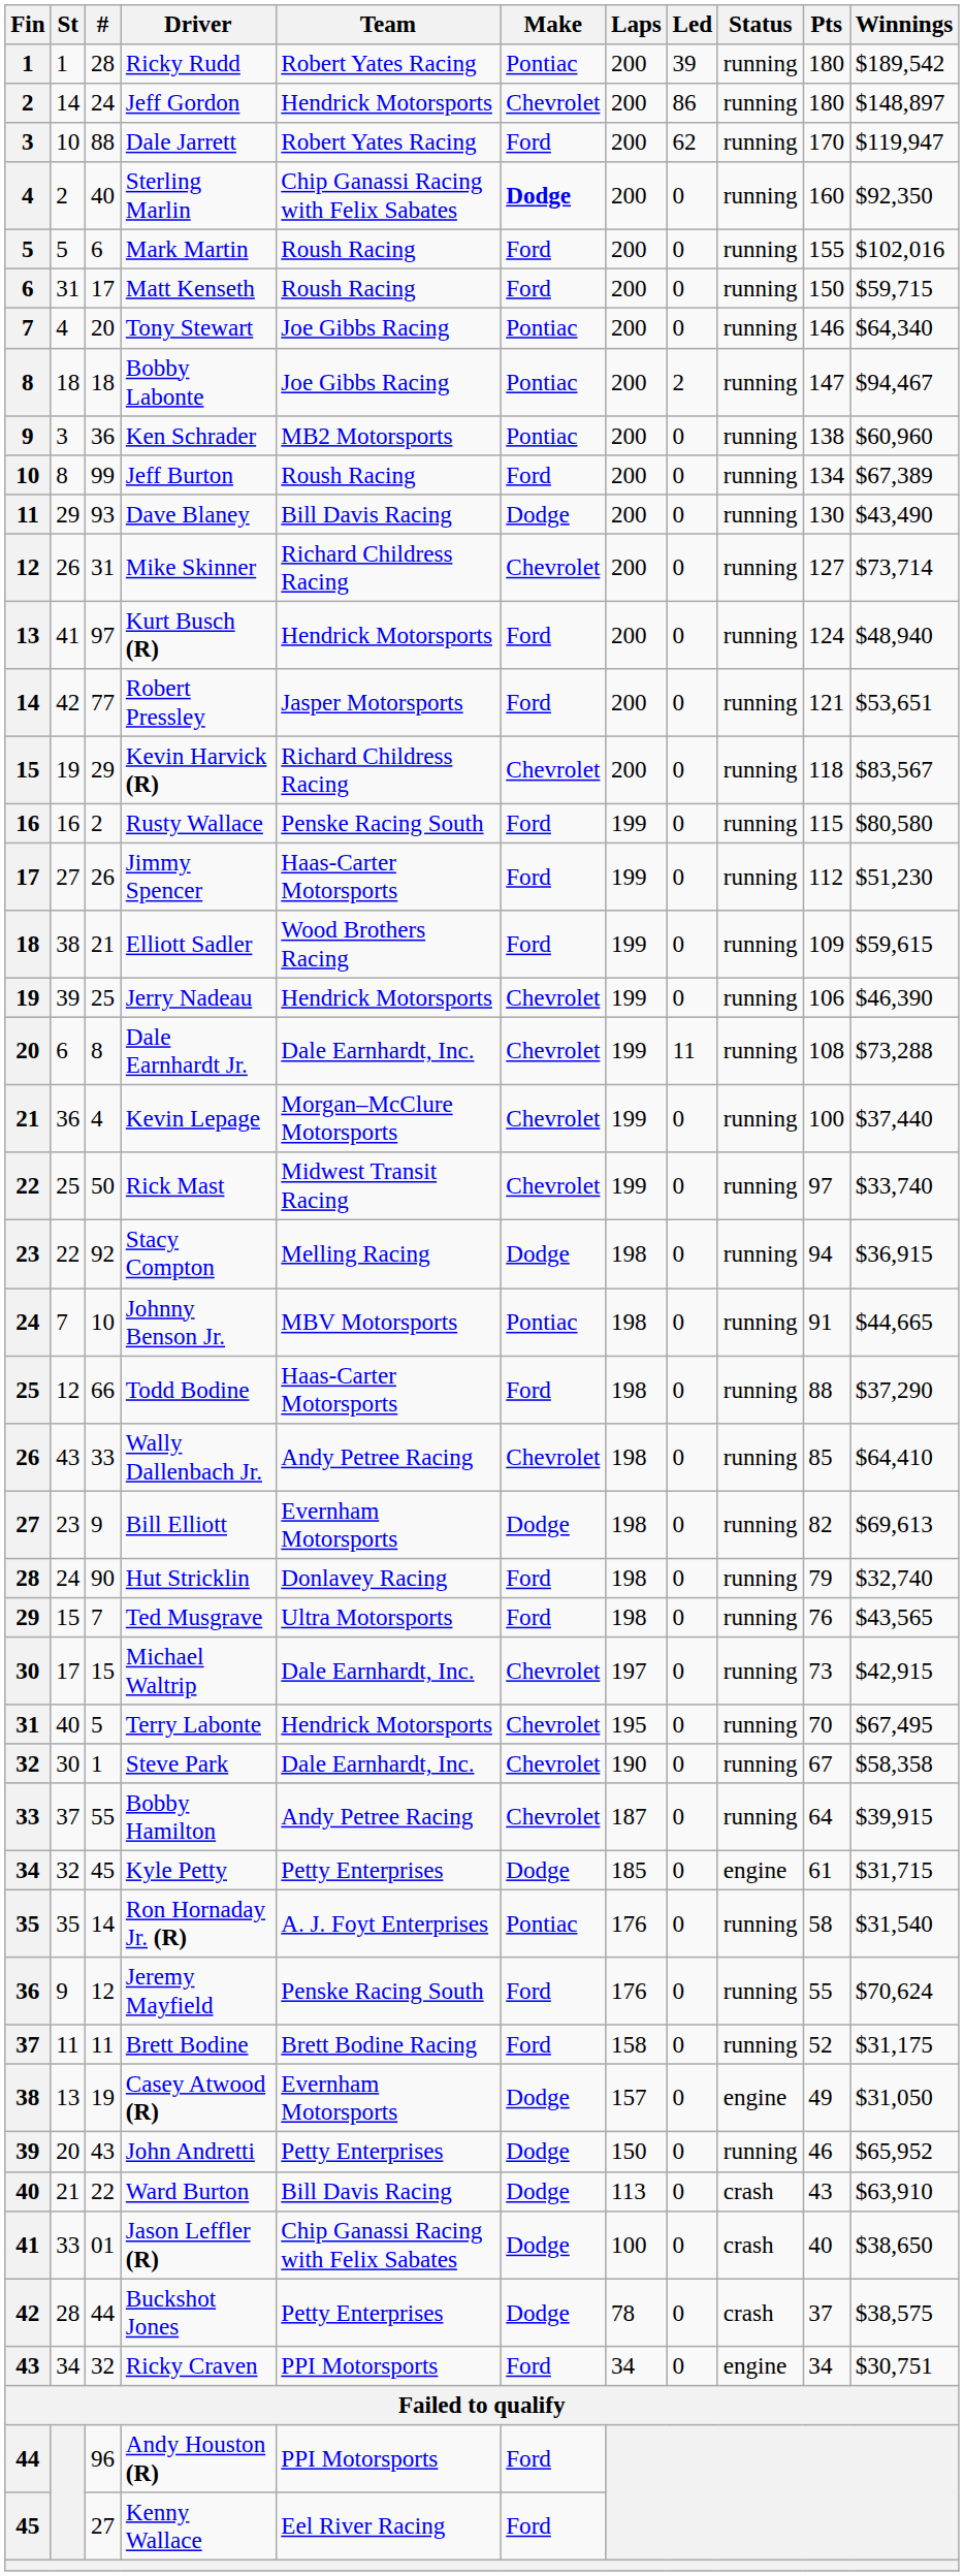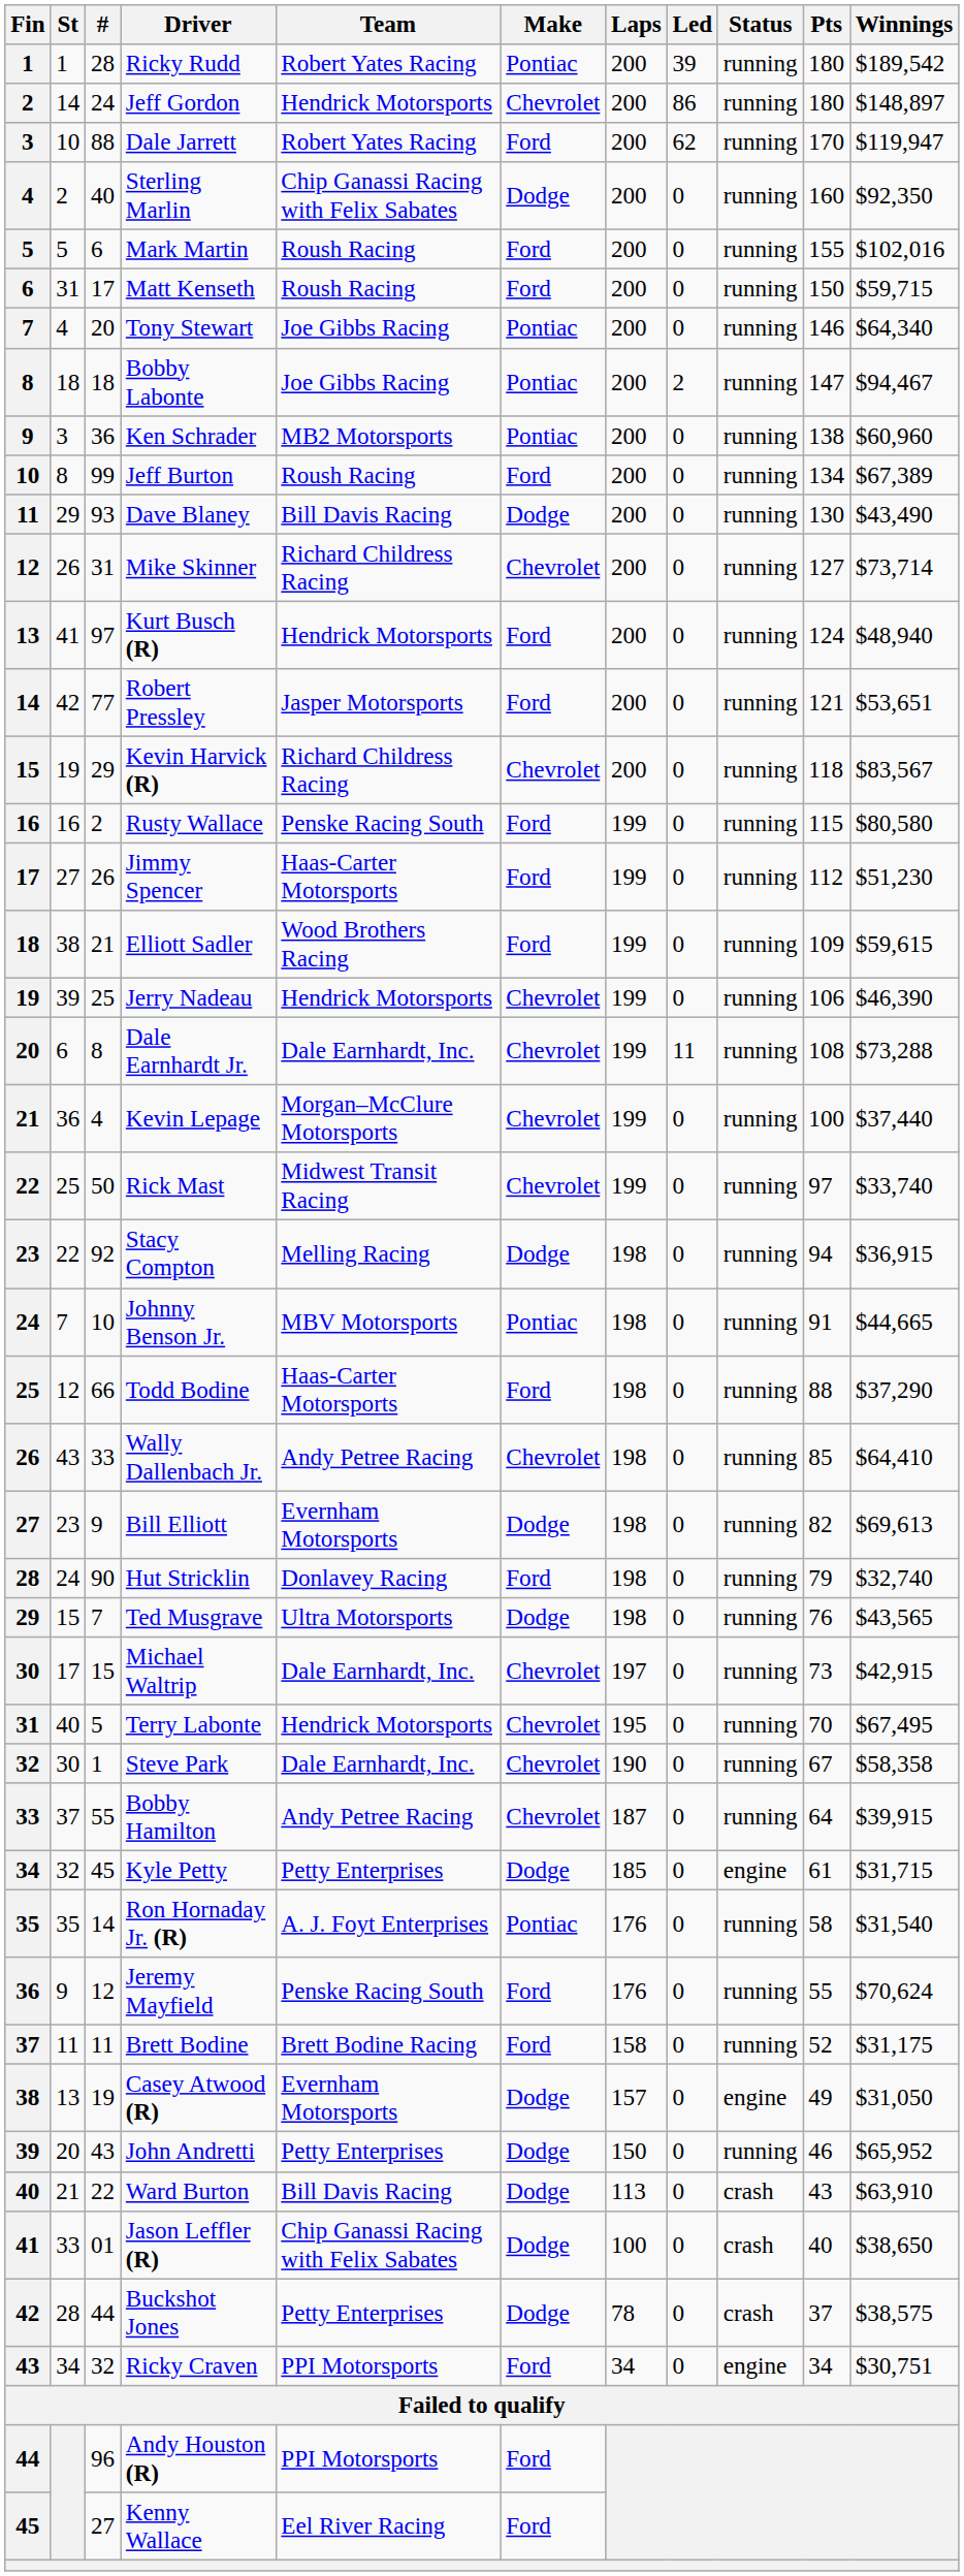Sterling Marlin | Make: bold -> normal
Ted Musgrave | Make: Ford -> Dodge
